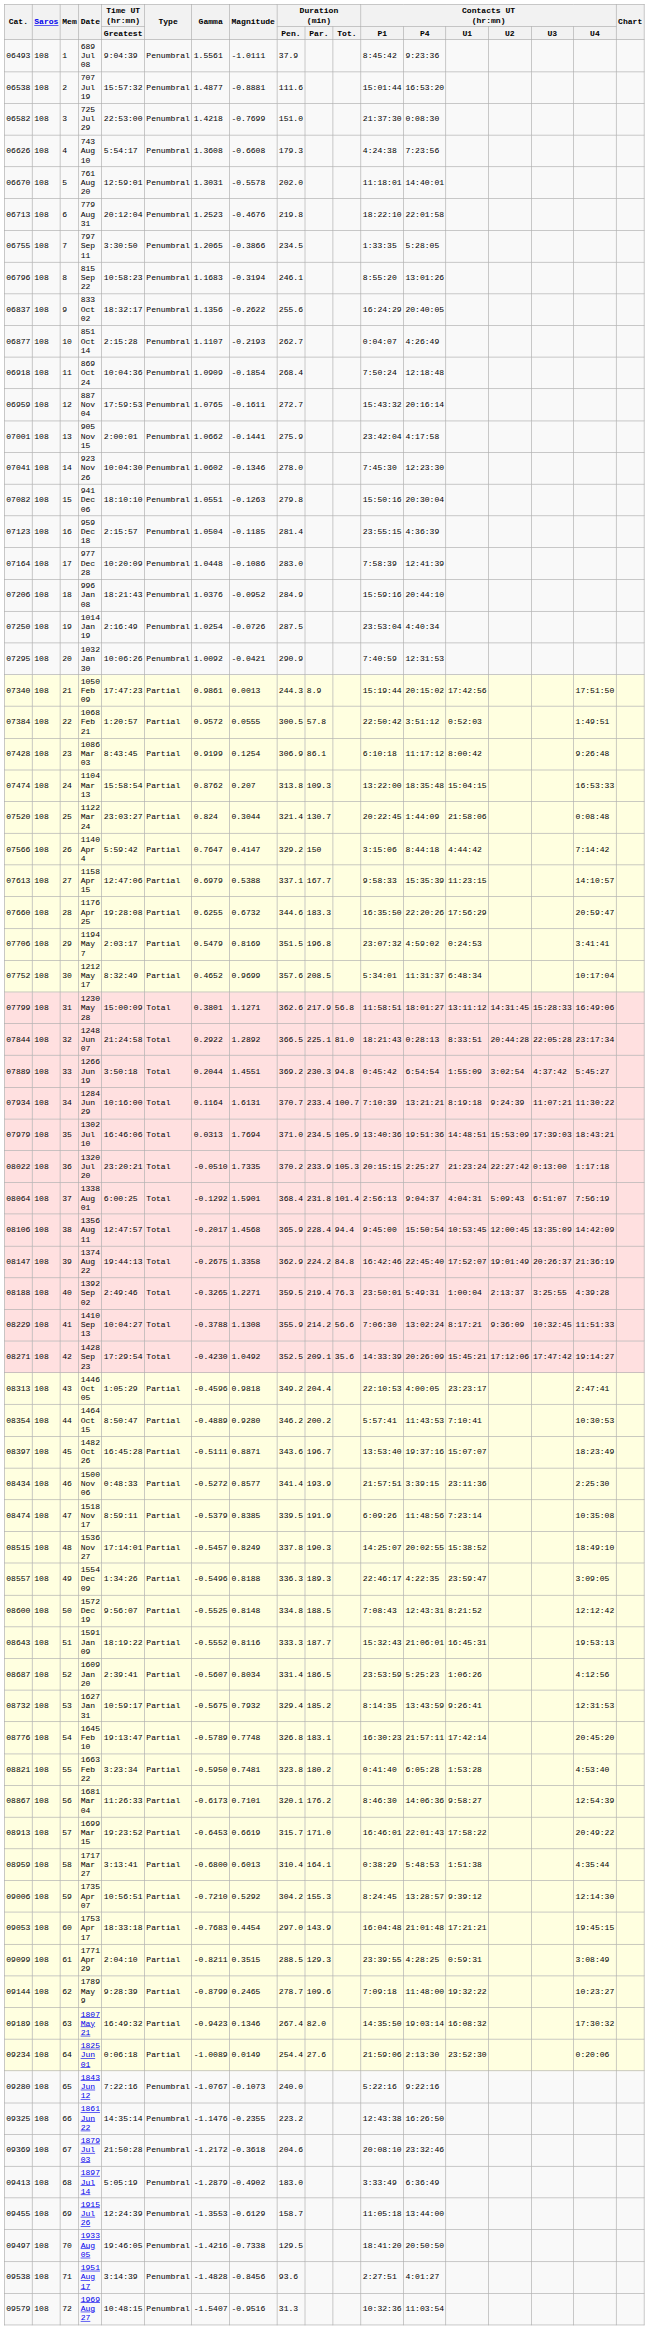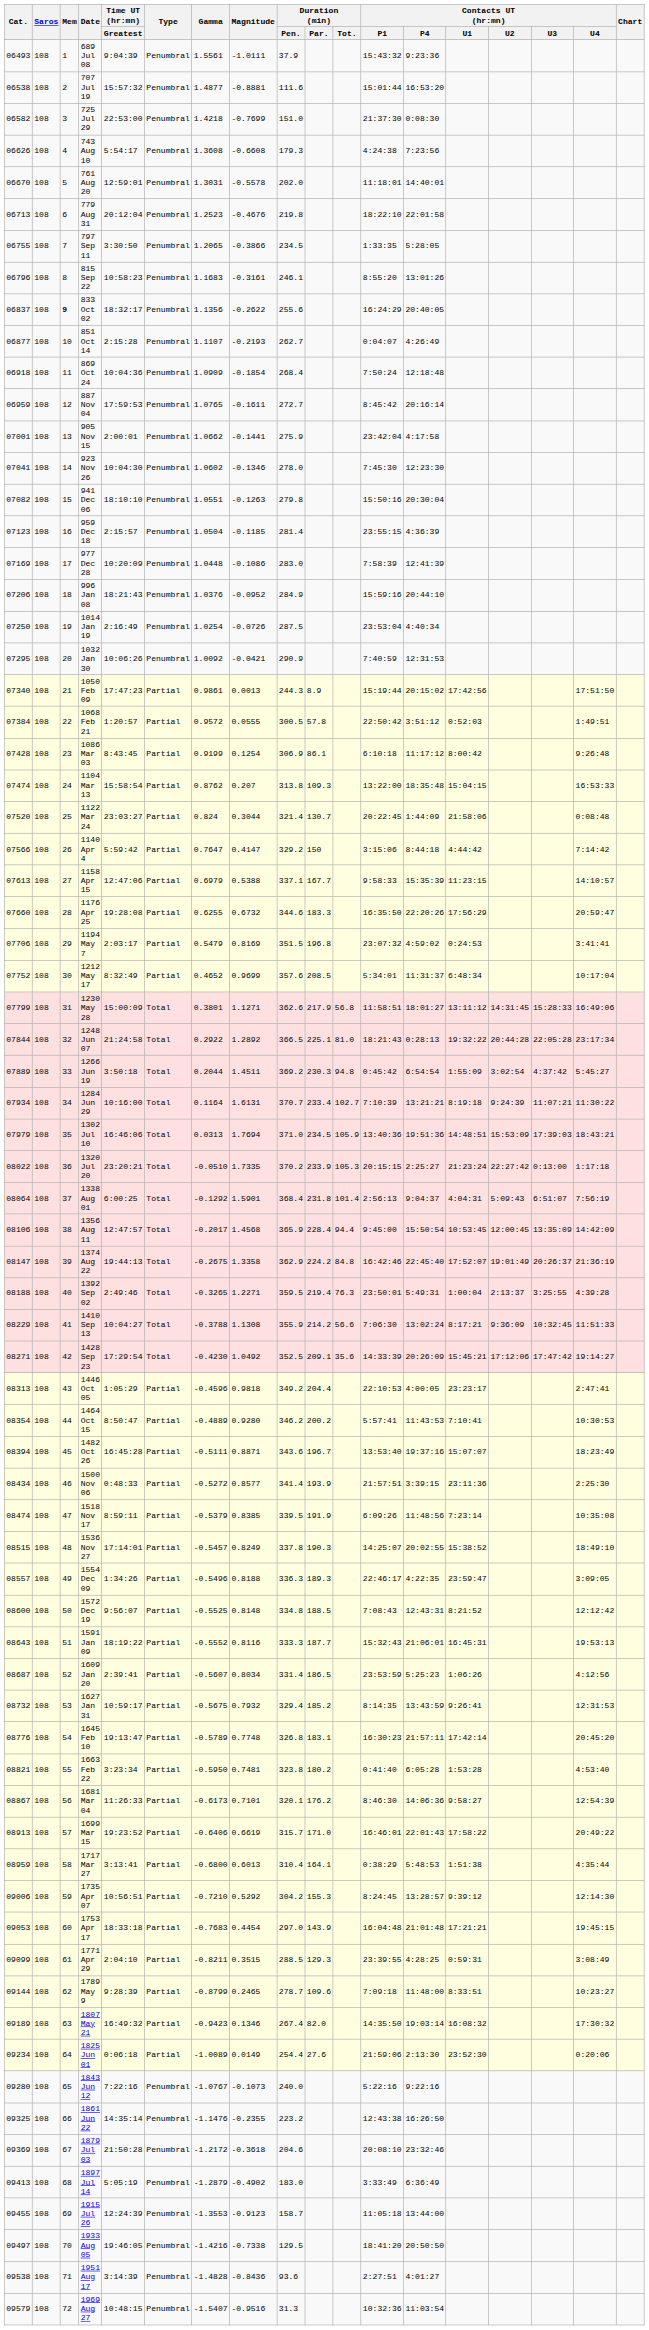689 Jul 08 | Contacts UT (hr:mn) / P1: 8:45:42 -> 15:43:32
815 Sep 22 | Magnitude: -0.3194 -> -0.3161
833 Oct 02 | Mem: normal -> bold
887 Nov 04 | Contacts UT (hr:mn) / P1: 15:43:32 -> 8:45:42
977 Dec 28 | Cat.: 07164 -> 07169
1248 Jun 07 | Contacts UT (hr:mn) / U1: 8:33:51 -> 19:32:22
1266 Jun 19 | Magnitude: 1.4551 -> 1.4511
1284 Jun 29 | Duration (min) / Tot.: 100.7 -> 102.7
1482 Oct 26 | Cat.: 08397 -> 08394
1699 Mar 15 | Gamma: -0.6453 -> -0.6406
1789 May 9 | Contacts UT (hr:mn) / U1: 19:32:22 -> 8:33:51
1915 Jul 26 | Magnitude: -0.6129 -> -0.9123
1951 Aug 17 | Magnitude: -0.8456 -> -0.8436
